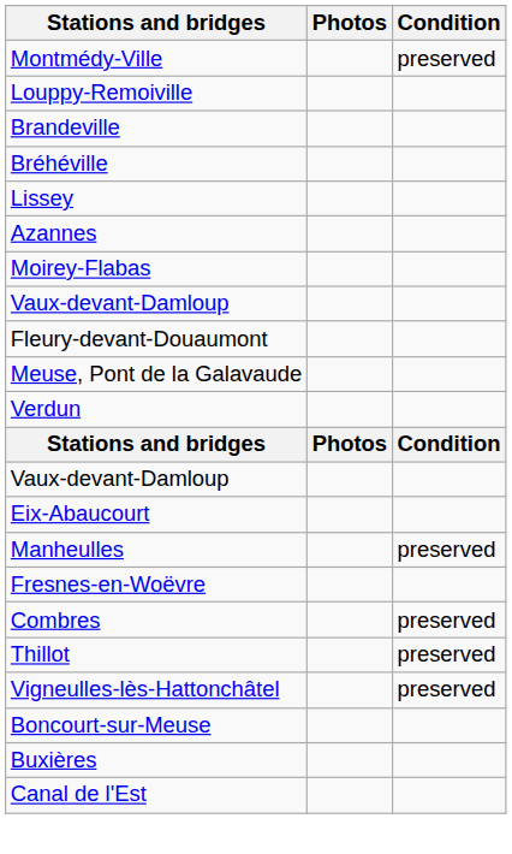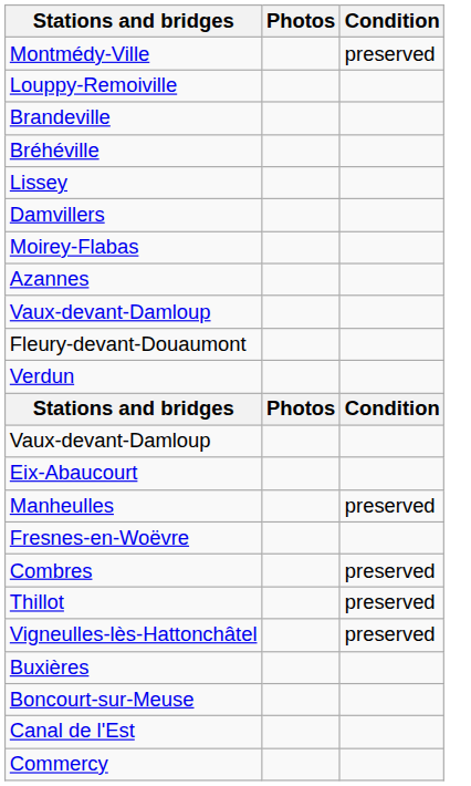+ row: Damvillers
rows swapped: Moirey-Flabas <-> Azannes
- row: Meuse, Pont de la Galavaude
rows swapped: Buxières <-> Boncourt-sur-Meuse
+ row: Commercy
